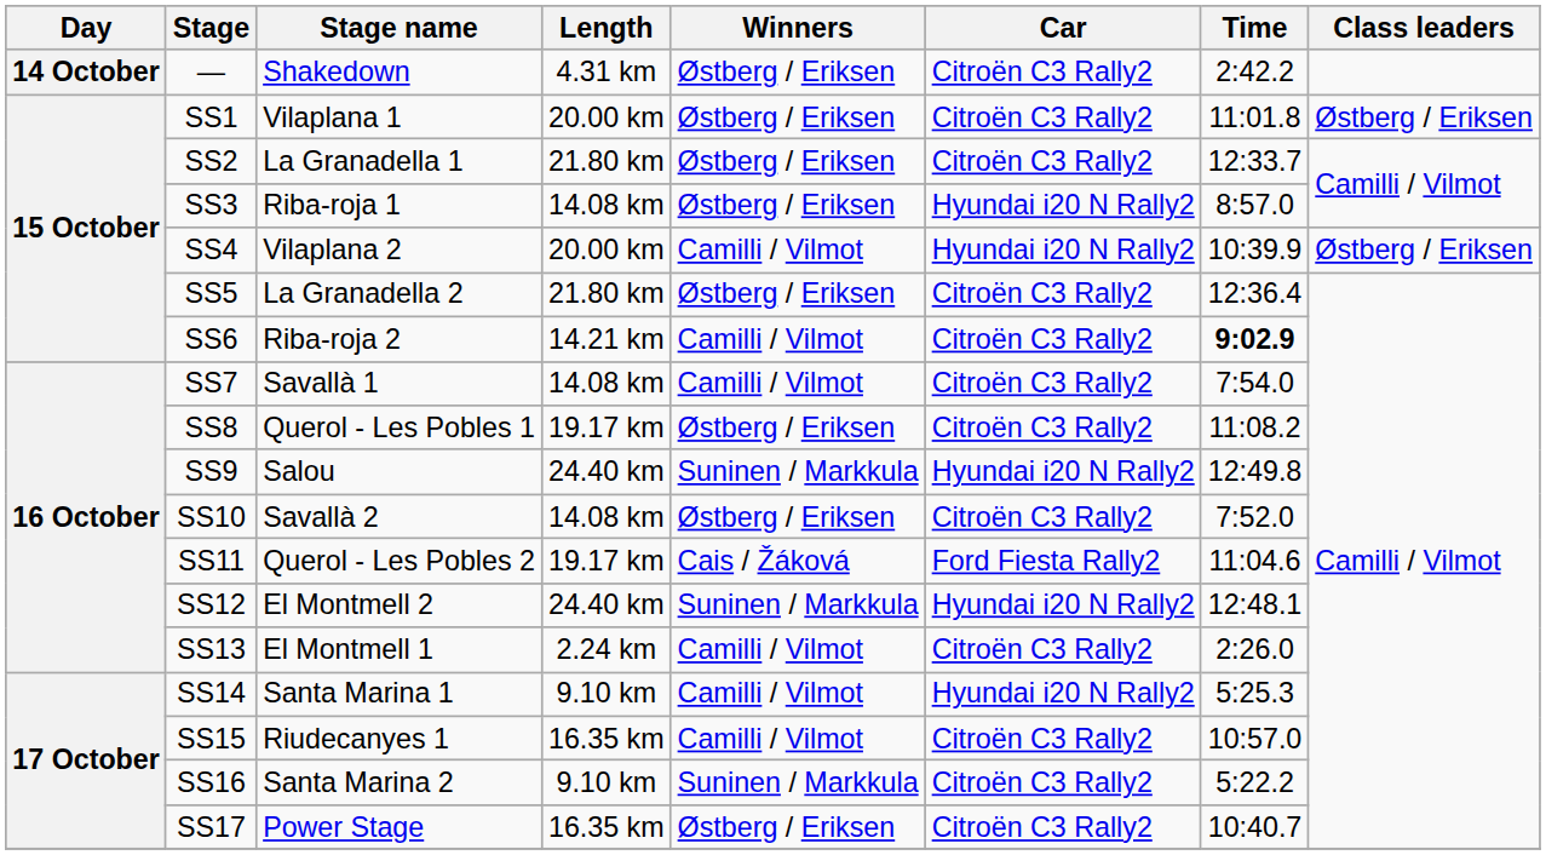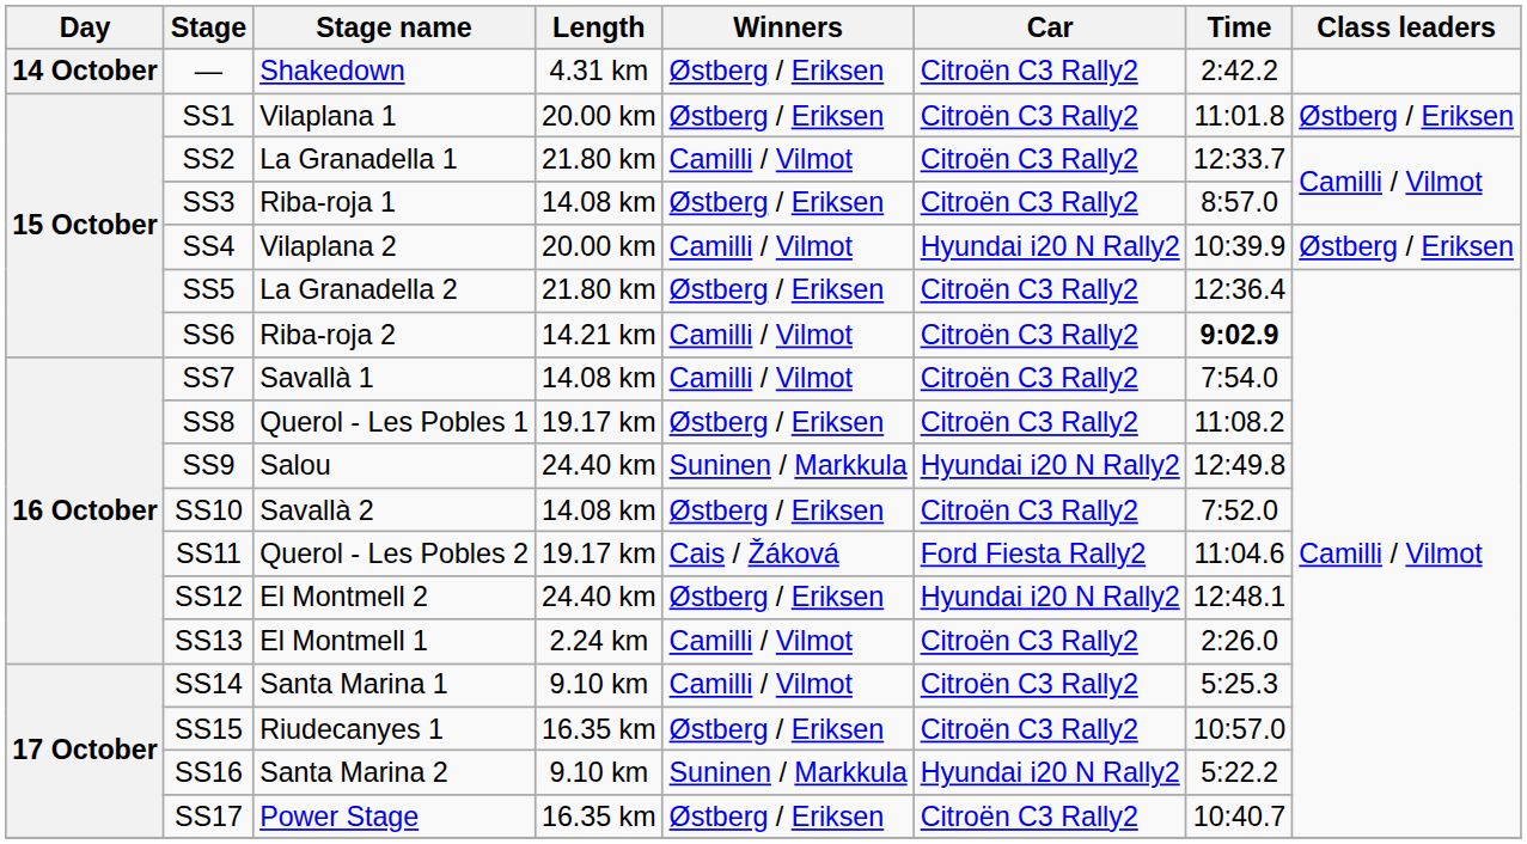SS2 | Winners: Østberg / Eriksen -> Camilli / Vilmot
SS3 | Car: Hyundai i20 N Rally2 -> Citroën C3 Rally2
SS12 | Winners: Suninen / Markkula -> Østberg / Eriksen
SS14 | Car: Hyundai i20 N Rally2 -> Citroën C3 Rally2
SS15 | Winners: Camilli / Vilmot -> Østberg / Eriksen
SS16 | Car: Citroën C3 Rally2 -> Hyundai i20 N Rally2
